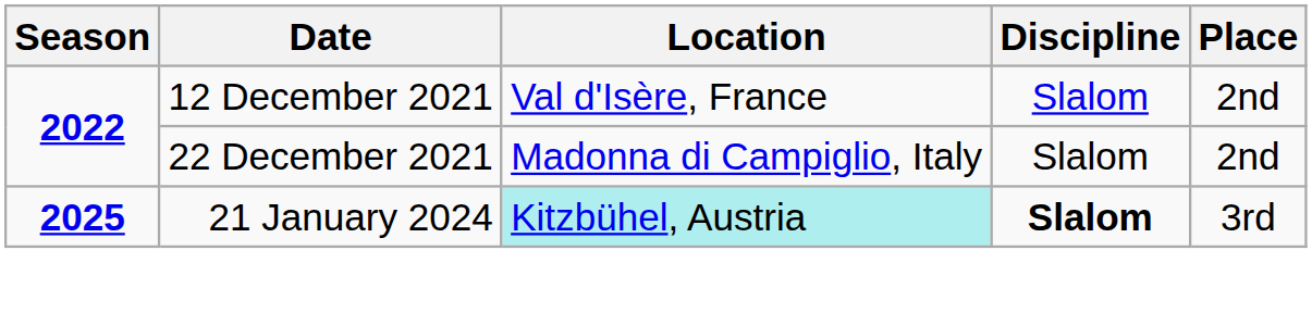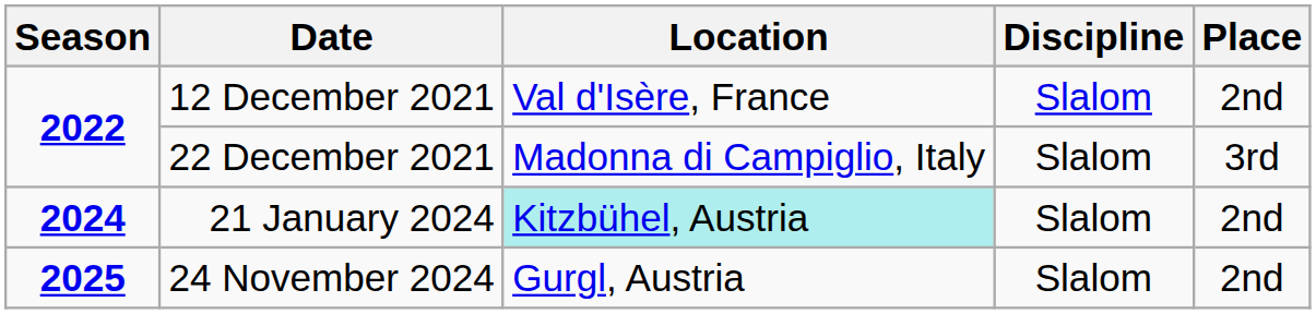22 December 2021 | Place: 2nd -> 3rd
21 January 2024 | Season: 2025 -> 2024
21 January 2024 | Discipline: bold -> normal
21 January 2024 | Place: 3rd -> 2nd
+ row: 2025 | 24 November 2024 | Gurgl, Austria | Slalom | 2nd
